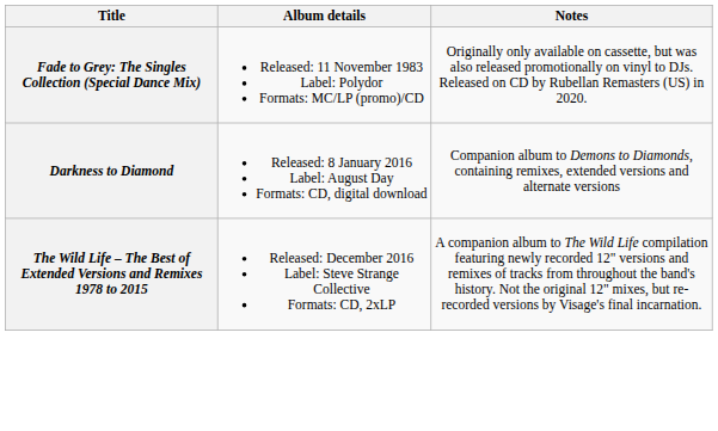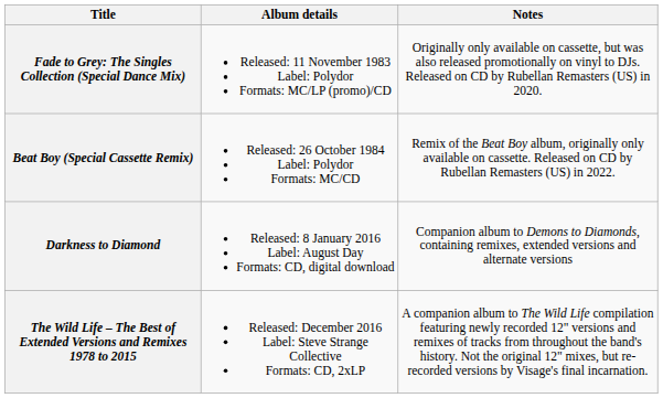+ row: Beat Boy (Special Cassette Remix) | Released: 26 October 1984 Label: Polydor Formats: MC/CD | Remix of the Beat Boy album, originally only available on cassette. Released on CD by Rubellan Remasters (US) in 2022.
